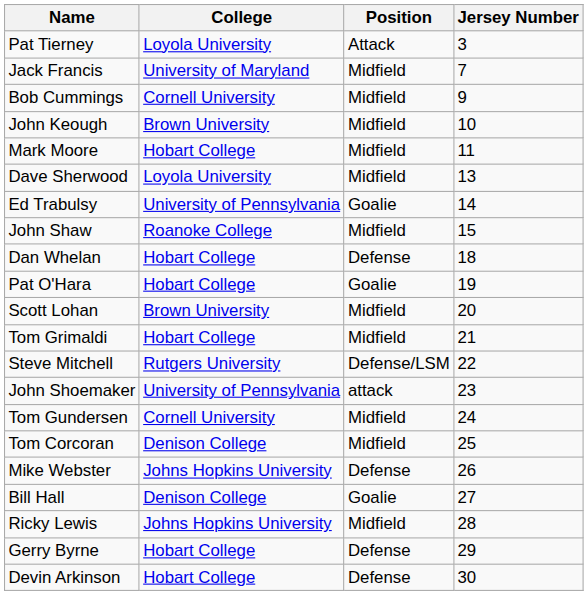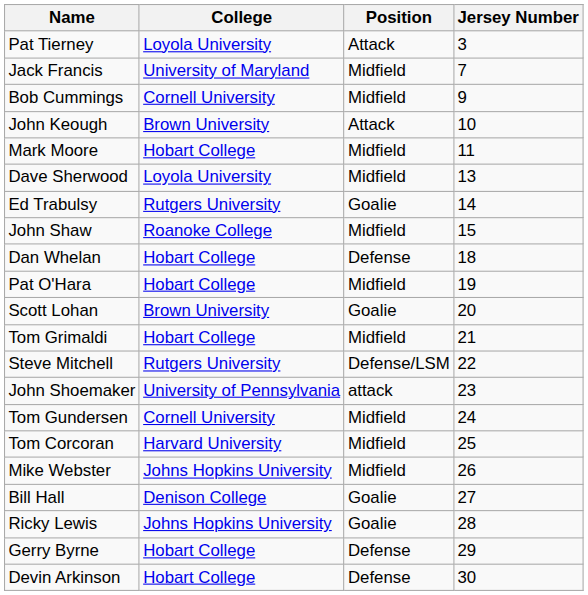John Keough | Position: Midfield -> Attack
Ed Trabulsy | College: University of Pennsylvania -> Rutgers University
Pat O'Hara | Position: Goalie -> Midfield
Scott Lohan | Position: Midfield -> Goalie
Tom Corcoran | College: Denison College -> Harvard University
Mike Webster | Position: Defense -> Midfield
Ricky Lewis | Position: Midfield -> Goalie
